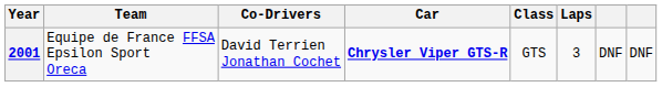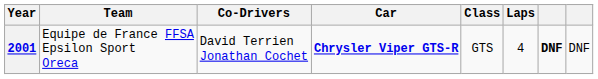2001 | Laps: 3 -> 4
2001 | column 7: normal -> bold
